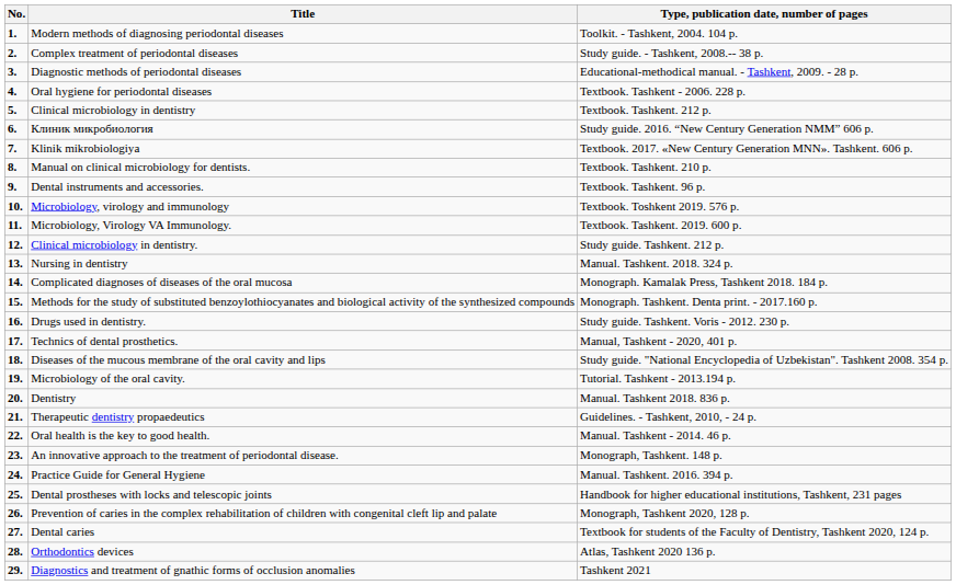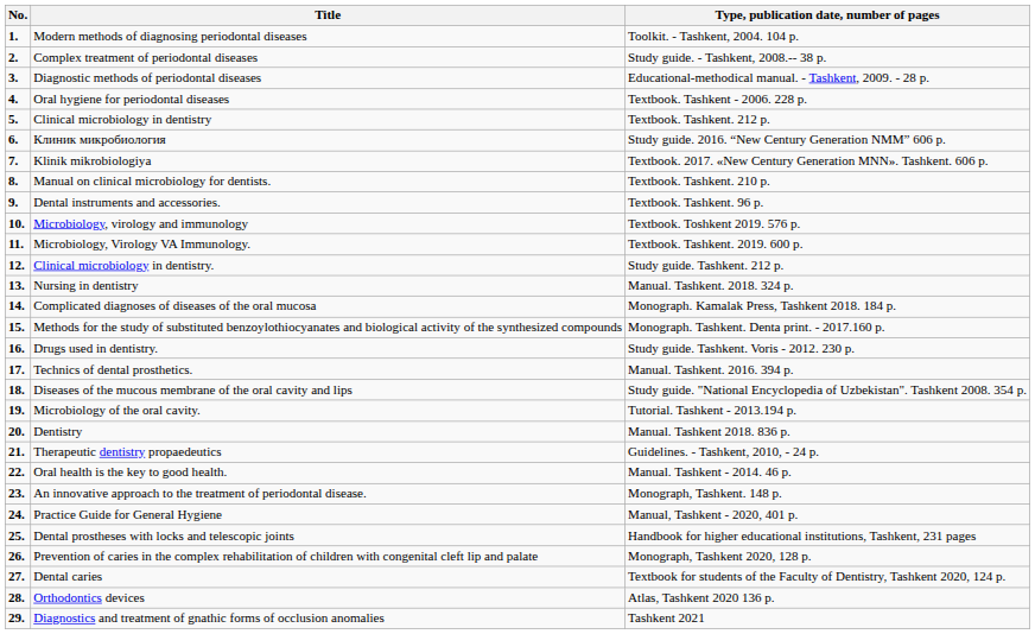Technics of dental prosthetics. | Type, publication date, number of pages: Manual, Tashkent - 2020, 401 p. -> Manual. Tashkent. 2016. 394 p.
Practice Guide for General Hygiene | Type, publication date, number of pages: Manual. Tashkent. 2016. 394 p. -> Manual, Tashkent - 2020, 401 p.
